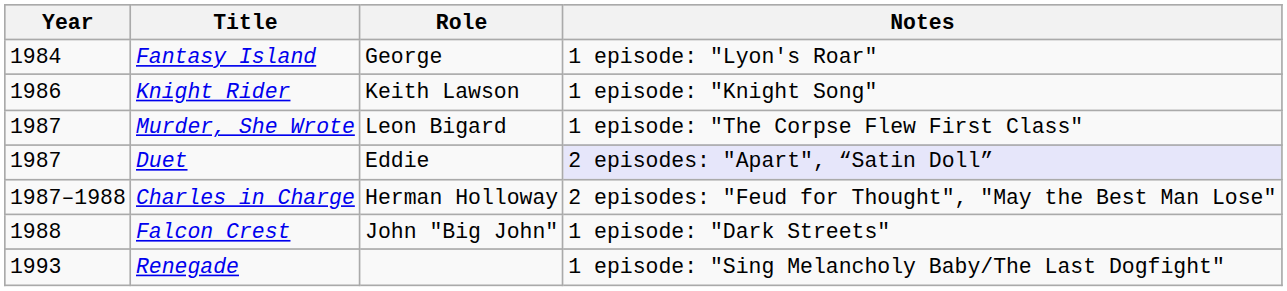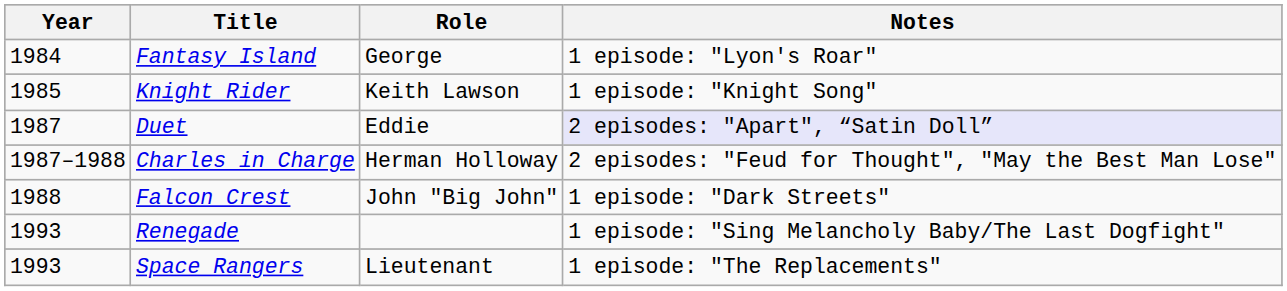Knight Rider | Year: 1986 -> 1985
- row: 1987 | Murder, She Wrote | Leon Bigard | 1 episode: "The Corpse Flew First Class"
+ row: 1993 | Space Rangers | Lieutenant | 1 episode: "The Replacements"
